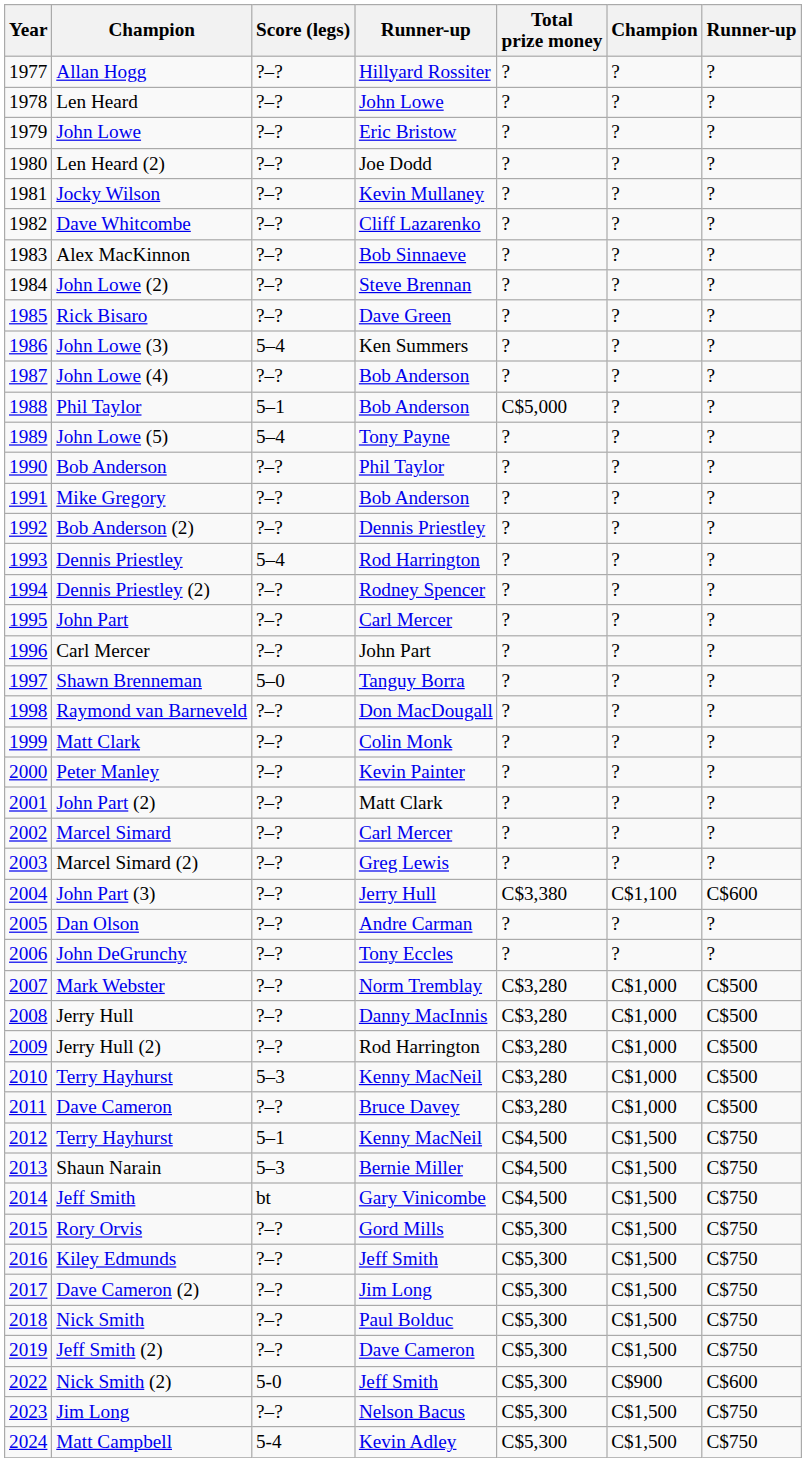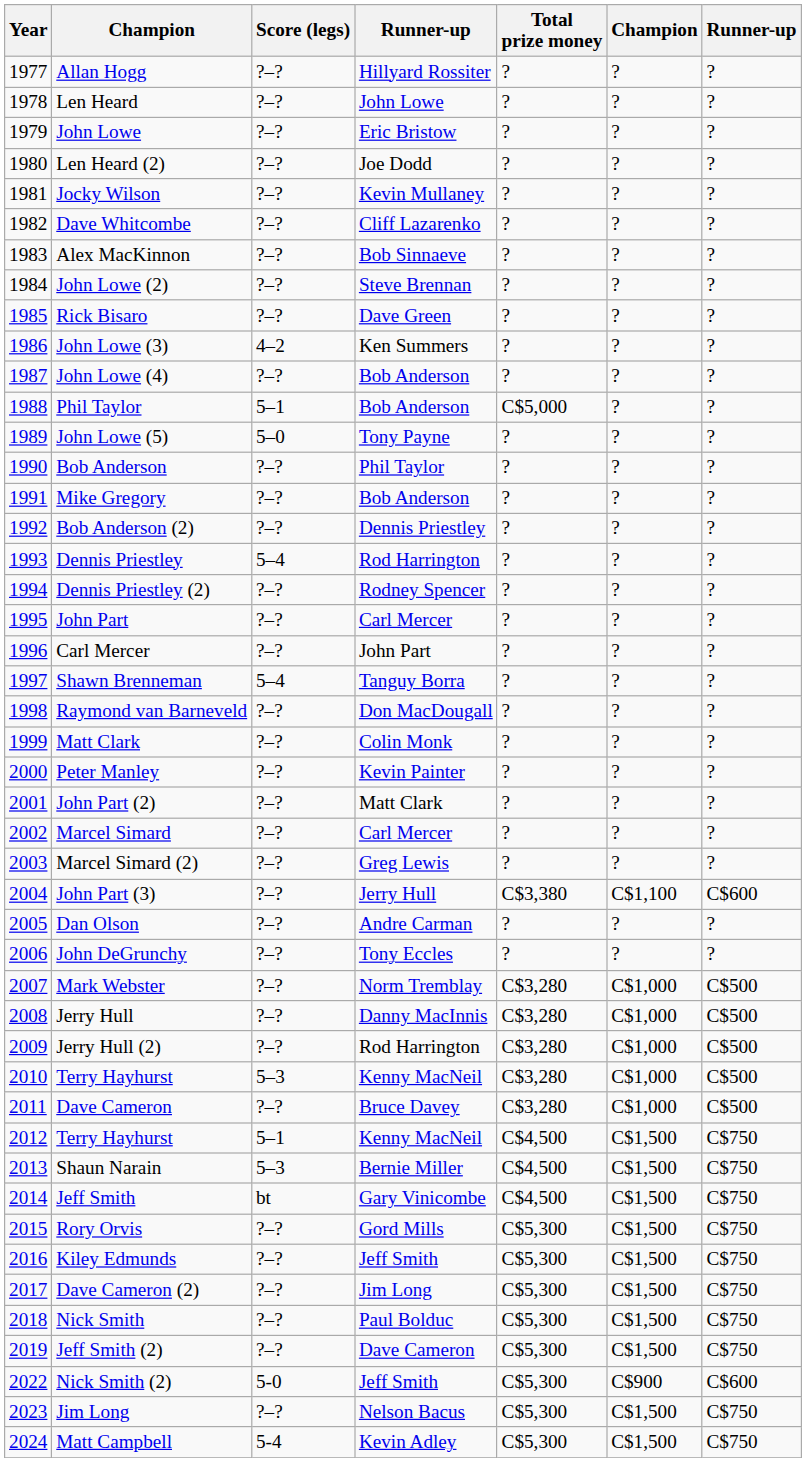John Lowe (3) | Score (legs): 5–4 -> 4–2
John Lowe (5) | Score (legs): 5–4 -> 5–0
Shawn Brenneman | Score (legs): 5–0 -> 5–4
